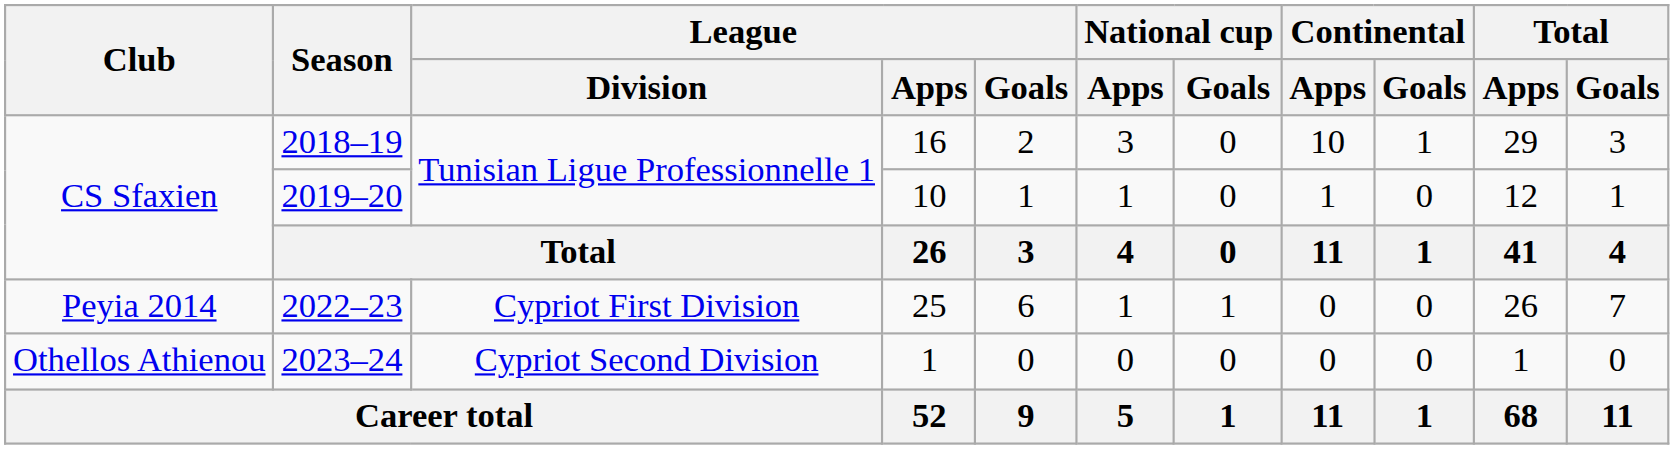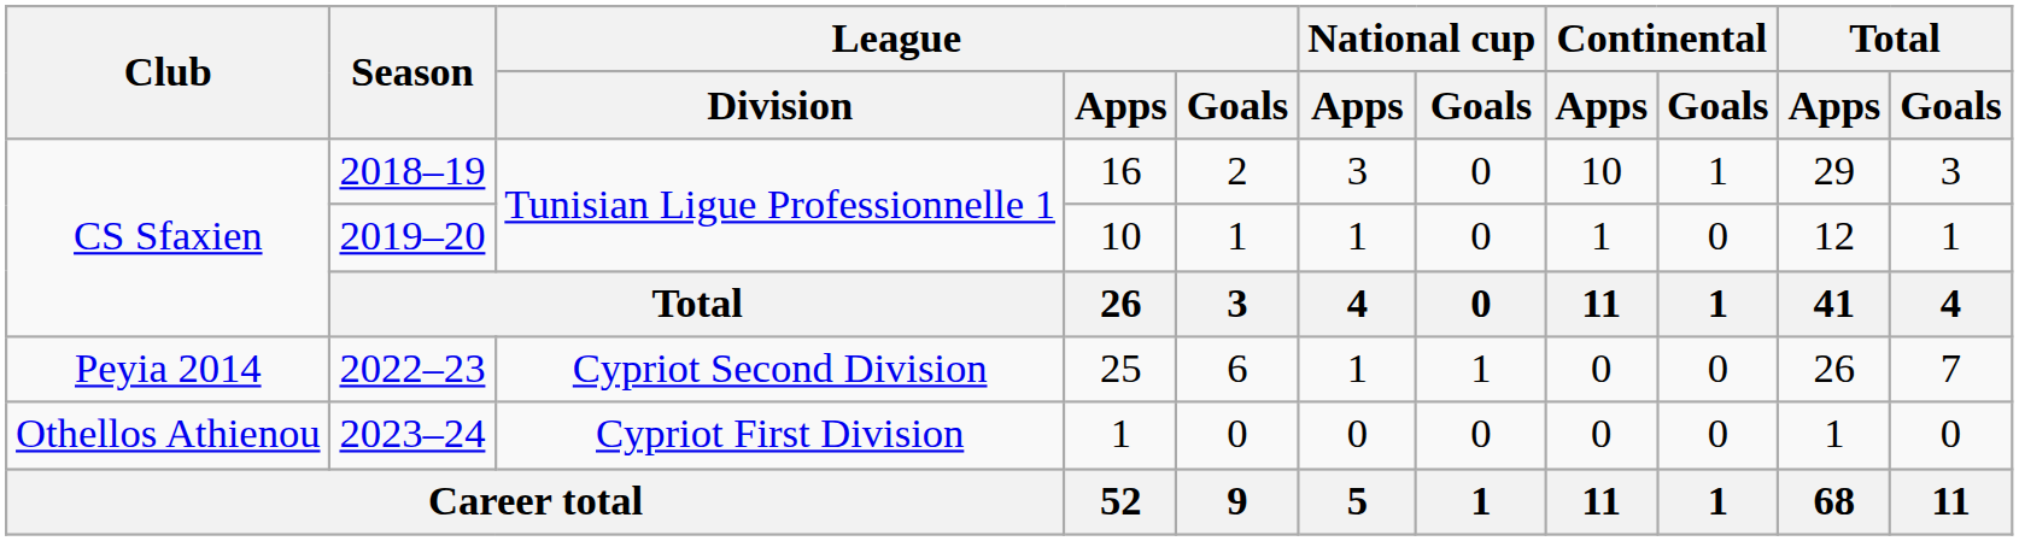2022–23 | League / Division: Cypriot First Division -> Cypriot Second Division
2023–24 | League / Division: Cypriot Second Division -> Cypriot First Division
